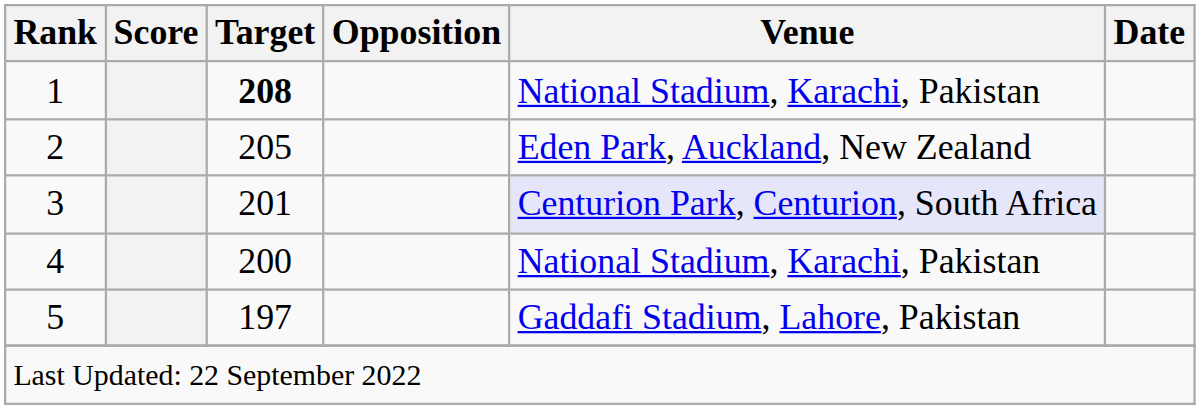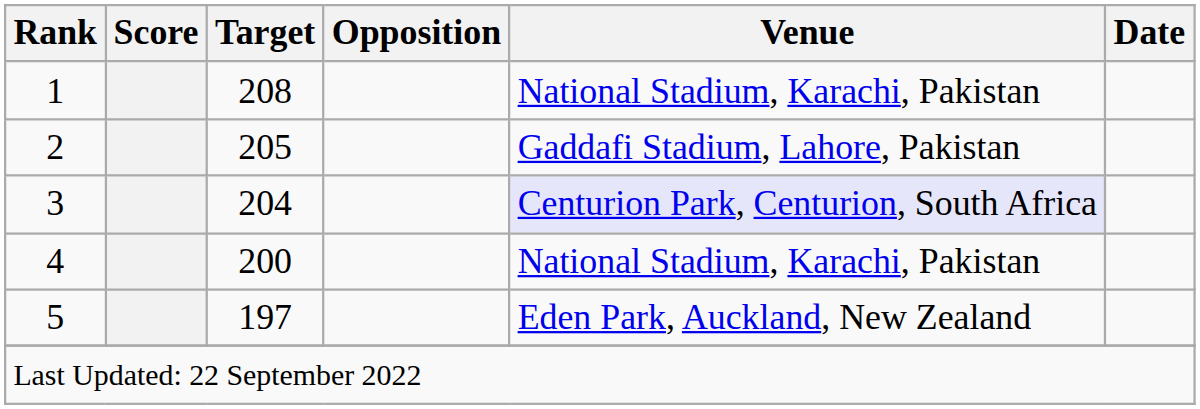1 | Target: bold -> normal
2 | Venue: Eden Park, Auckland, New Zealand -> Gaddafi Stadium, Lahore, Pakistan
3 | Target: 201 -> 204
5 | Venue: Gaddafi Stadium, Lahore, Pakistan -> Eden Park, Auckland, New Zealand
